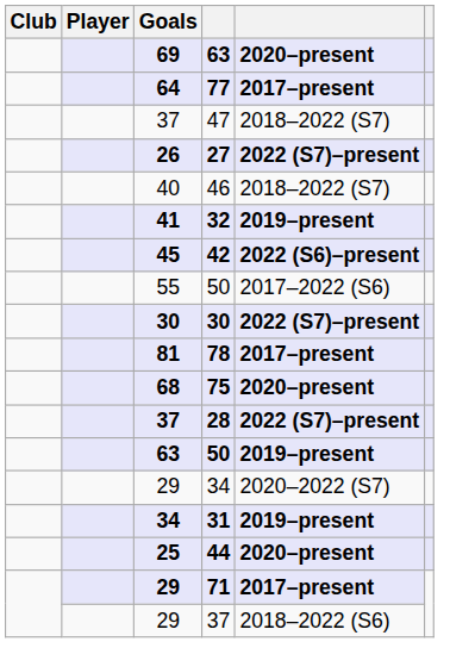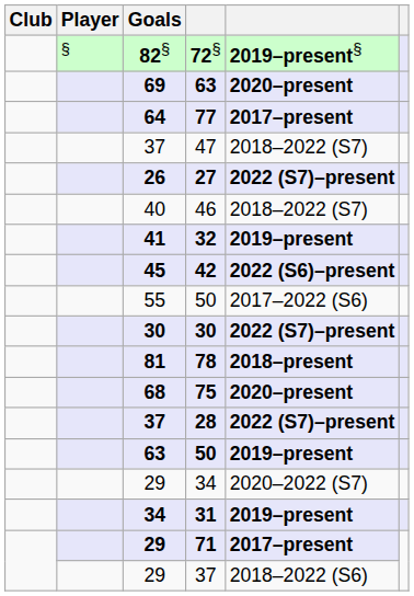+ row: § | 82§ | 72§ | 2019–present§
78 | column 5: 2017–present -> 2018–present
- row: 25 | 44 | 2020–present
